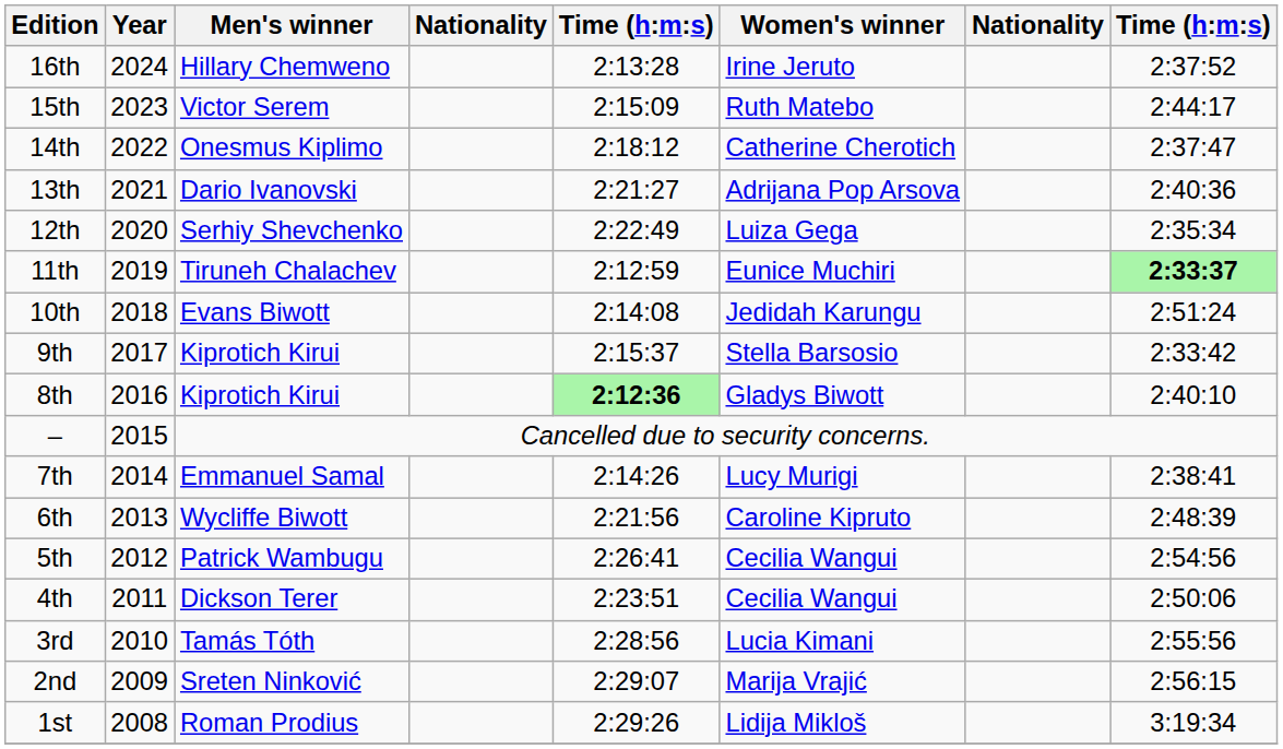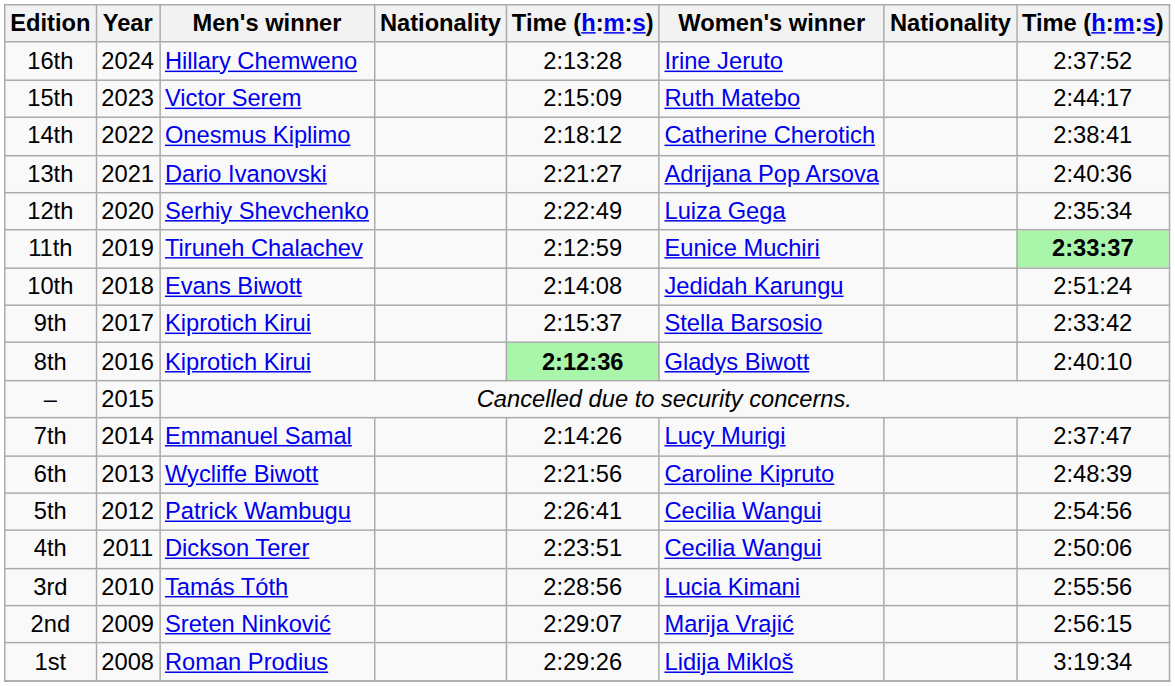14th | column 8: 2:37:47 -> 2:38:41
7th | column 8: 2:38:41 -> 2:37:47
